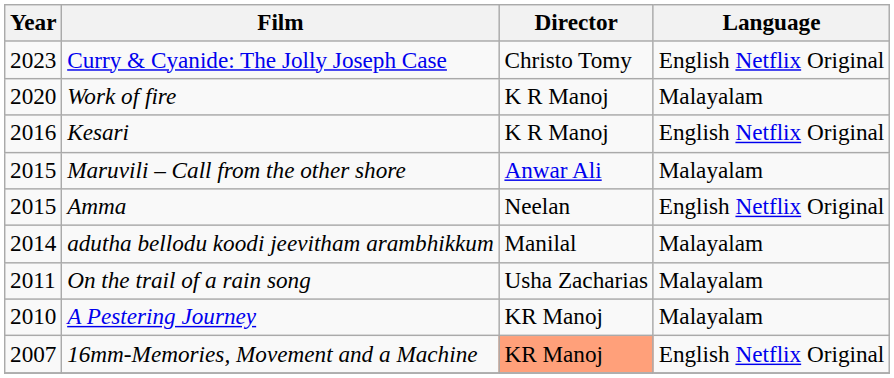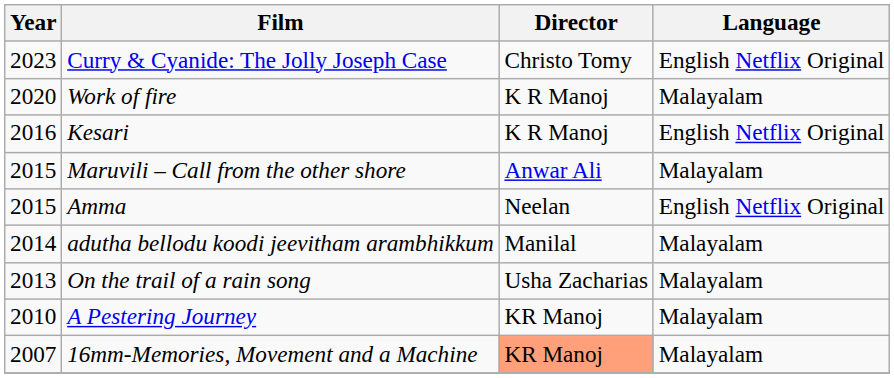On the trail of a rain song | Year: 2011 -> 2013
16mm-Memories, Movement and a Machine | Language: English Netflix Original -> Malayalam
